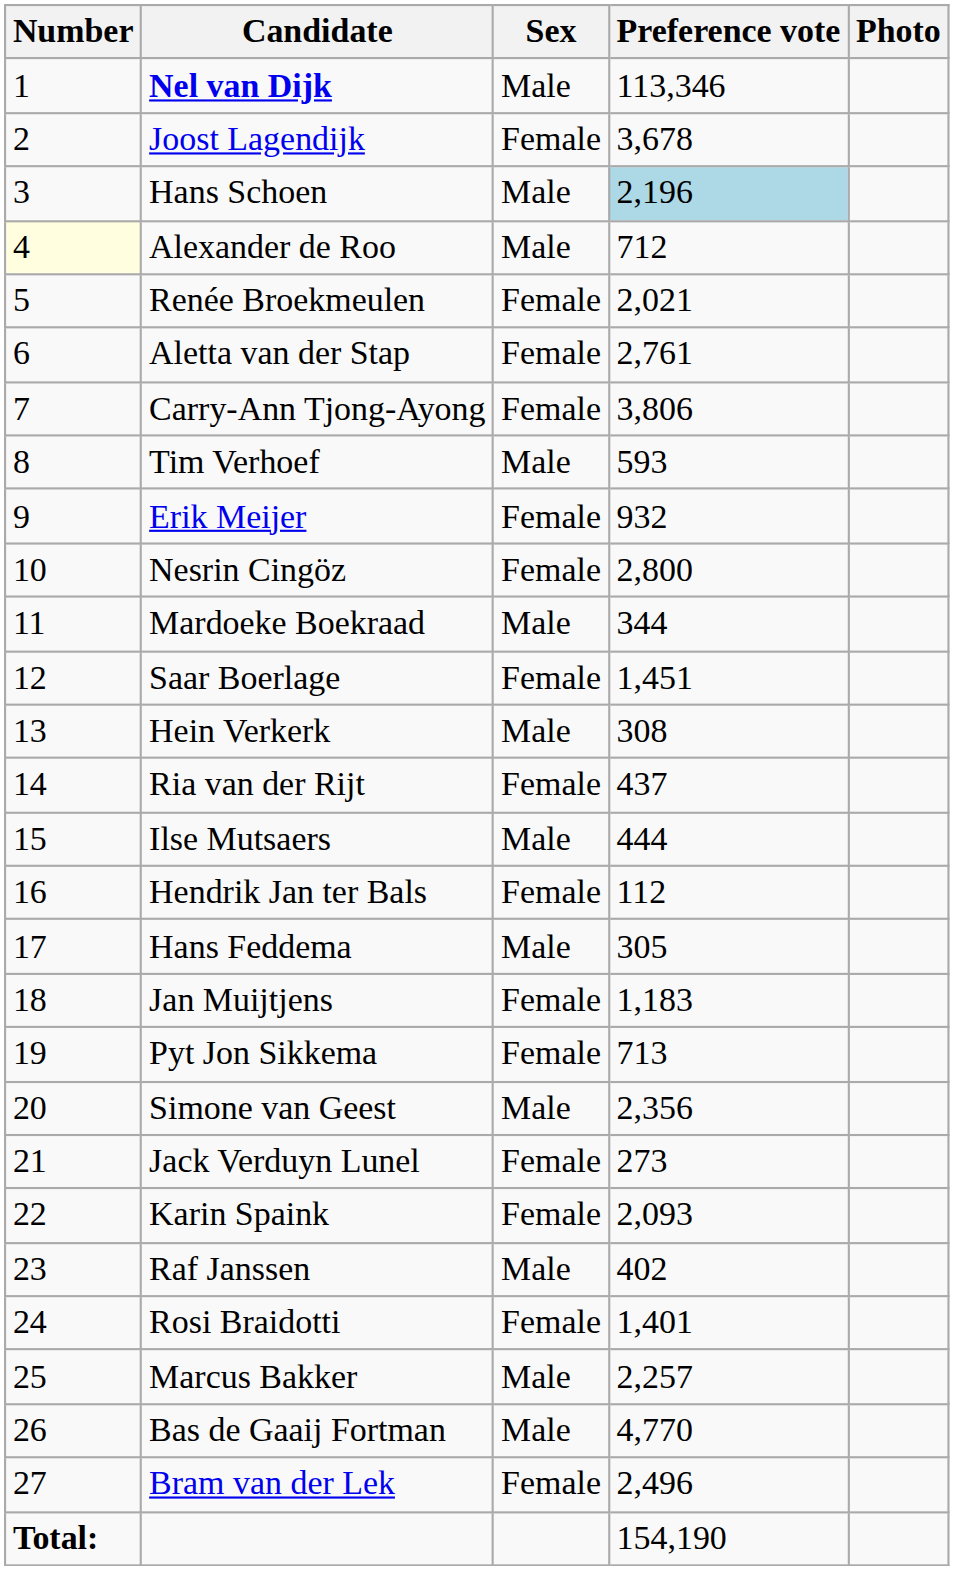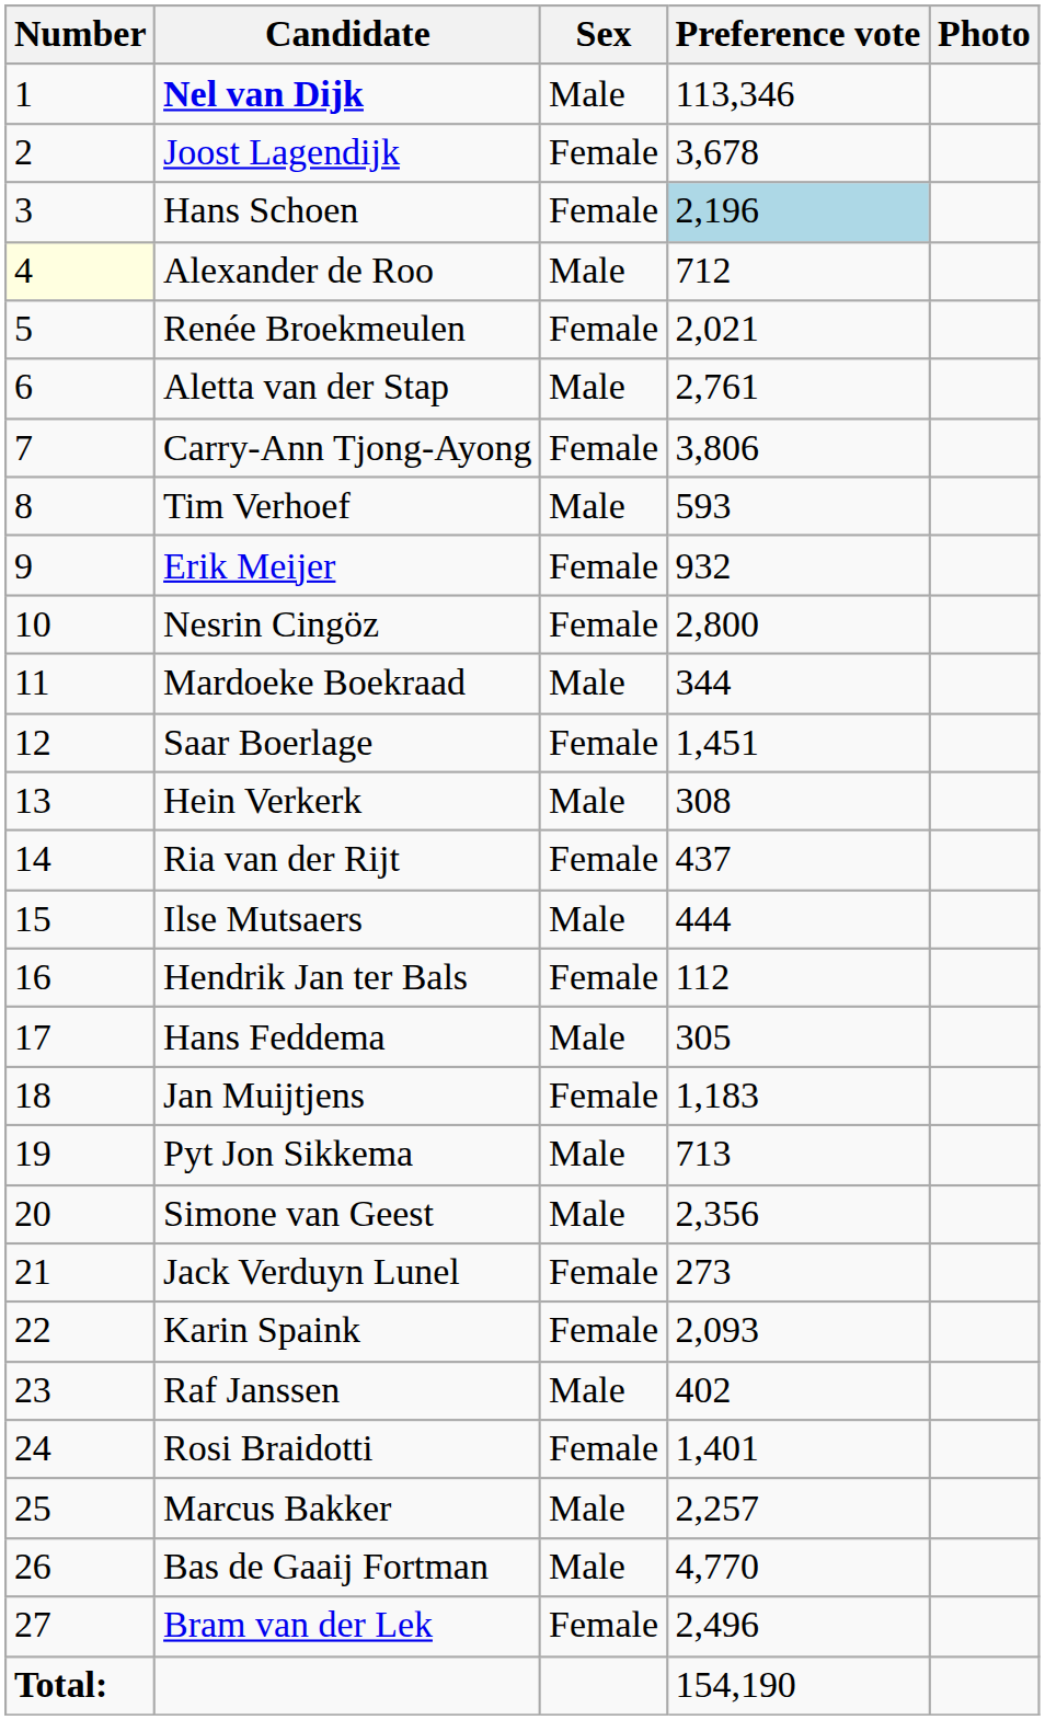Hans Schoen | Sex: Male -> Female
Aletta van der Stap | Sex: Female -> Male
Pyt Jon Sikkema | Sex: Female -> Male
